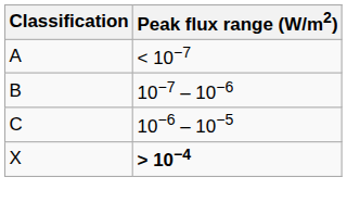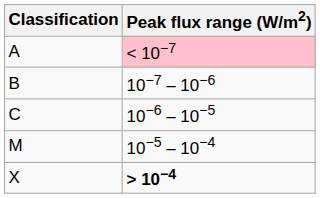A | Peak flux range (W/m2): no background -> pink background
+ row: M | 10−5 – 10−4
